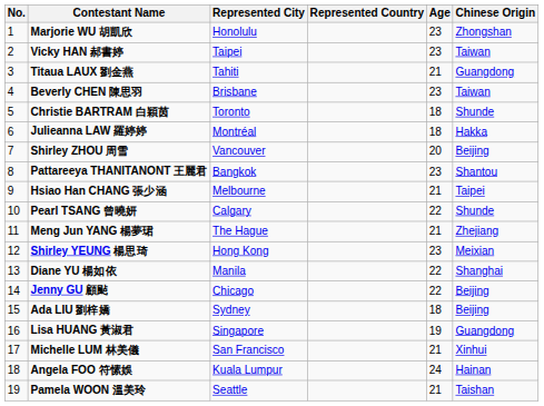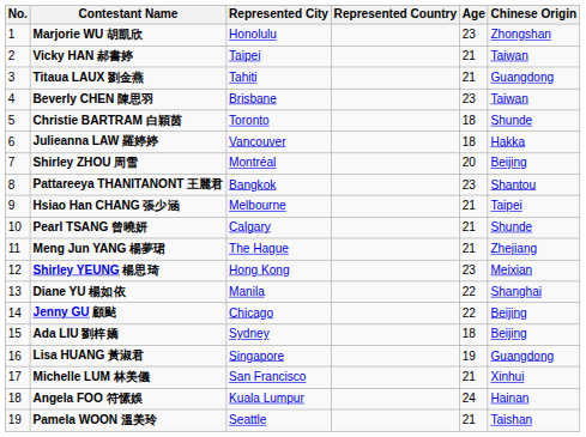Vicky HAN 郝書婷 | Age: 23 -> 21
Julieanna LAW 羅婷婷 | Represented City: Montréal -> Vancouver
Shirley ZHOU 周雪 | Represented City: Vancouver -> Montréal
Pearl TSANG 曾曉妍 | Age: 22 -> 21
